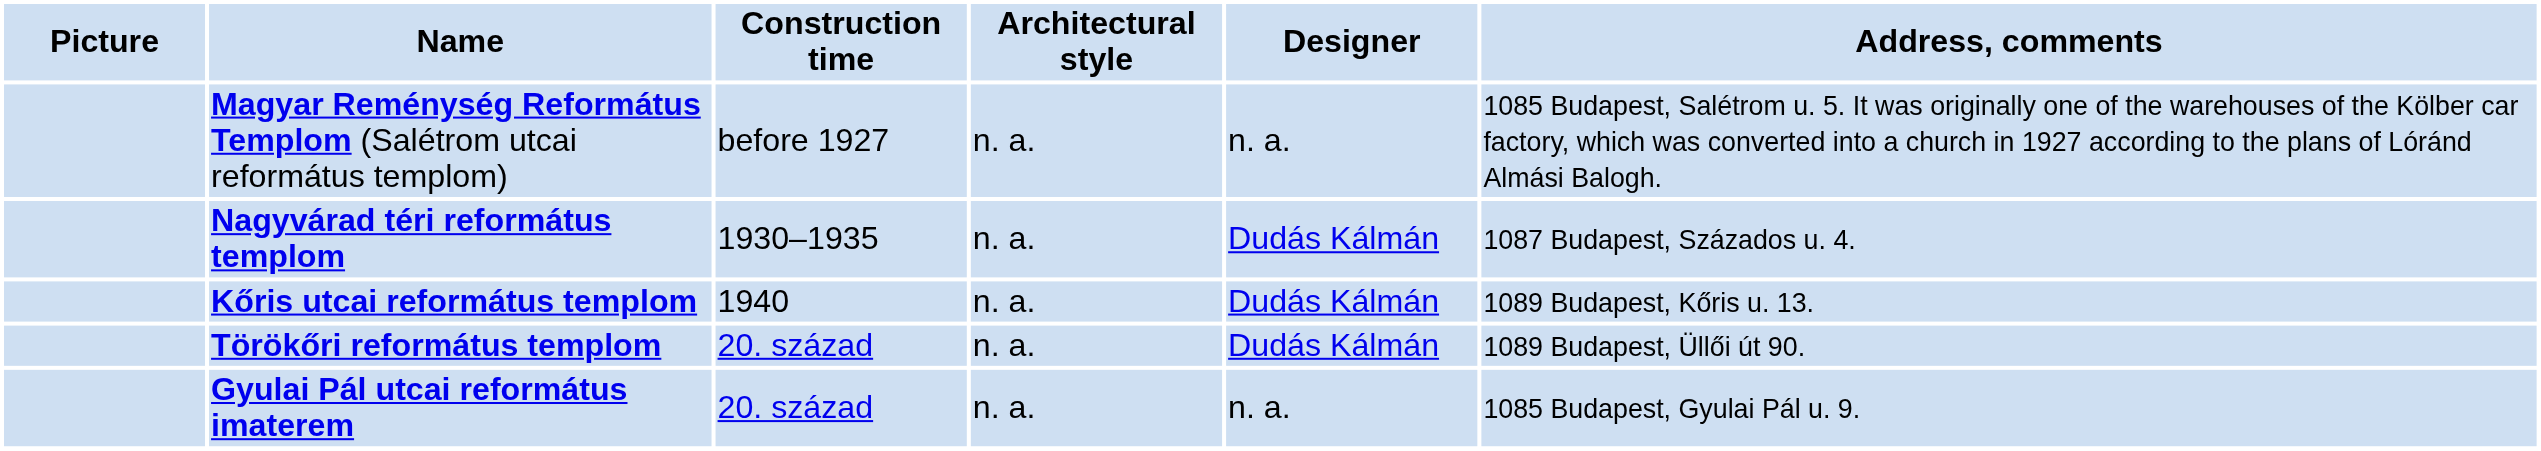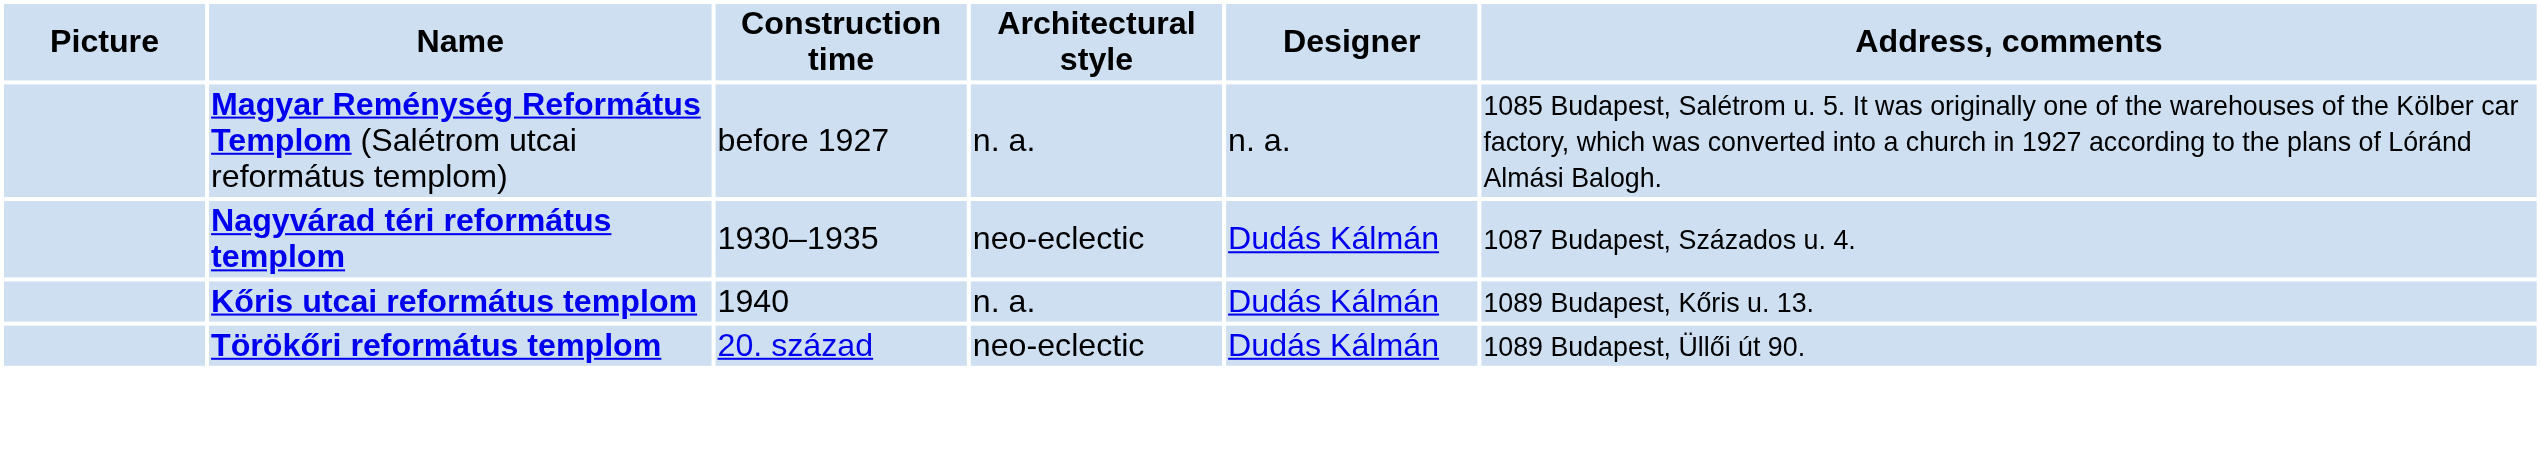Nagyvárad téri református templom | Architectural style: n. a. -> neo-eclectic
Törökőri református templom | Architectural style: n. a. -> neo-eclectic
- row: Gyulai Pál utcai református imaterem | 20. század | n. a. | n. a. | 1085 Budapest, Gyulai Pál u. 9.
